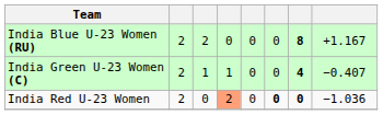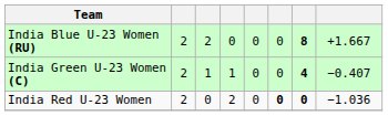India Blue U-23 Women (RU) | column 8: +1.167 -> +1.667
India Red U-23 Women | column 4: lightsalmon background -> no background
